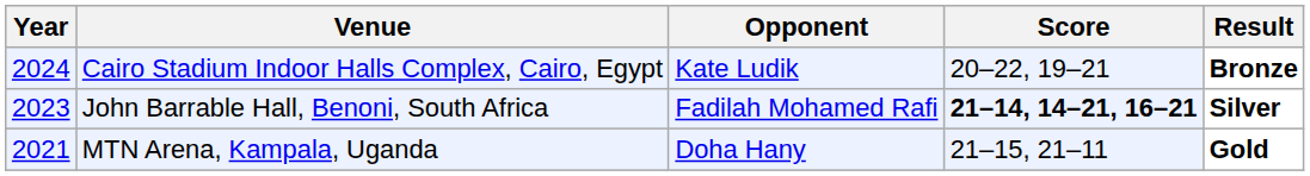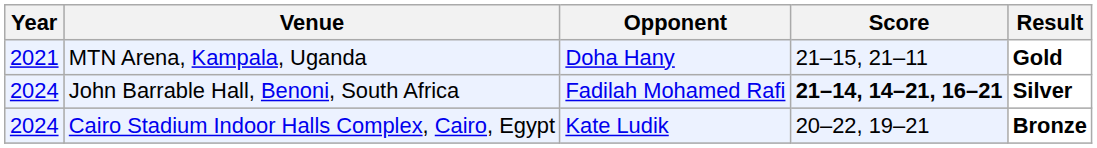rows swapped: MTN Arena, Kampala, Uganda <-> Cairo Stadium Indoor Halls Complex, Cairo, Egypt
John Barrable Hall, Benoni, South Africa | Year: 2023 -> 2024
